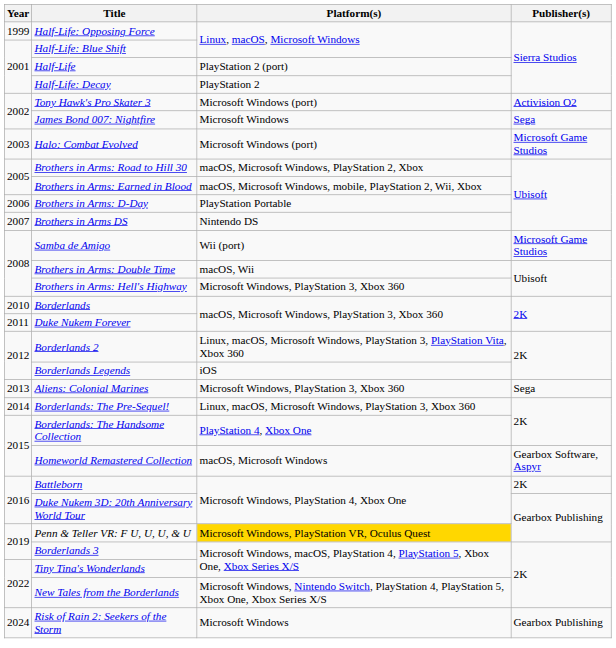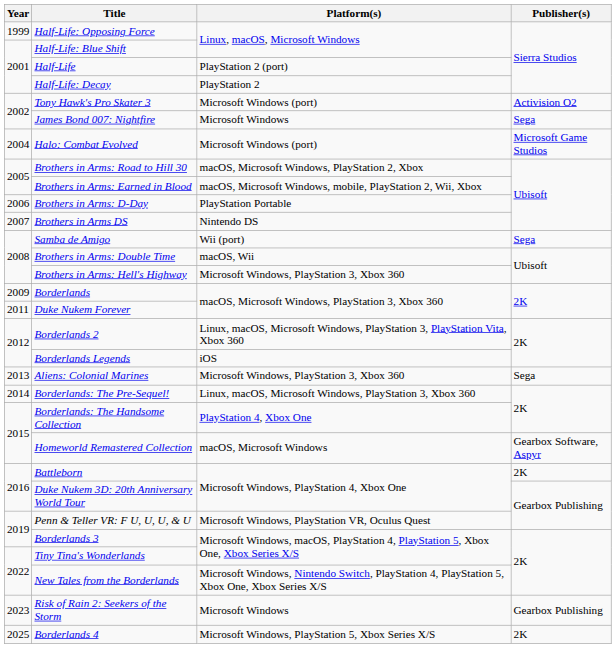Halo: Combat Evolved | Year: 2003 -> 2004
Samba de Amigo | Publisher(s): Microsoft Game Studios -> Sega
Borderlands | Year: 2010 -> 2009
Penn & Teller VR: F U, U, U, & U | Platform(s): gold background -> no background
Risk of Rain 2: Seekers of the Storm | Year: 2024 -> 2023
+ row: 2025 | Borderlands 4 | Microsoft Windows, PlayStation 5, Xbox Series X/S | 2K
